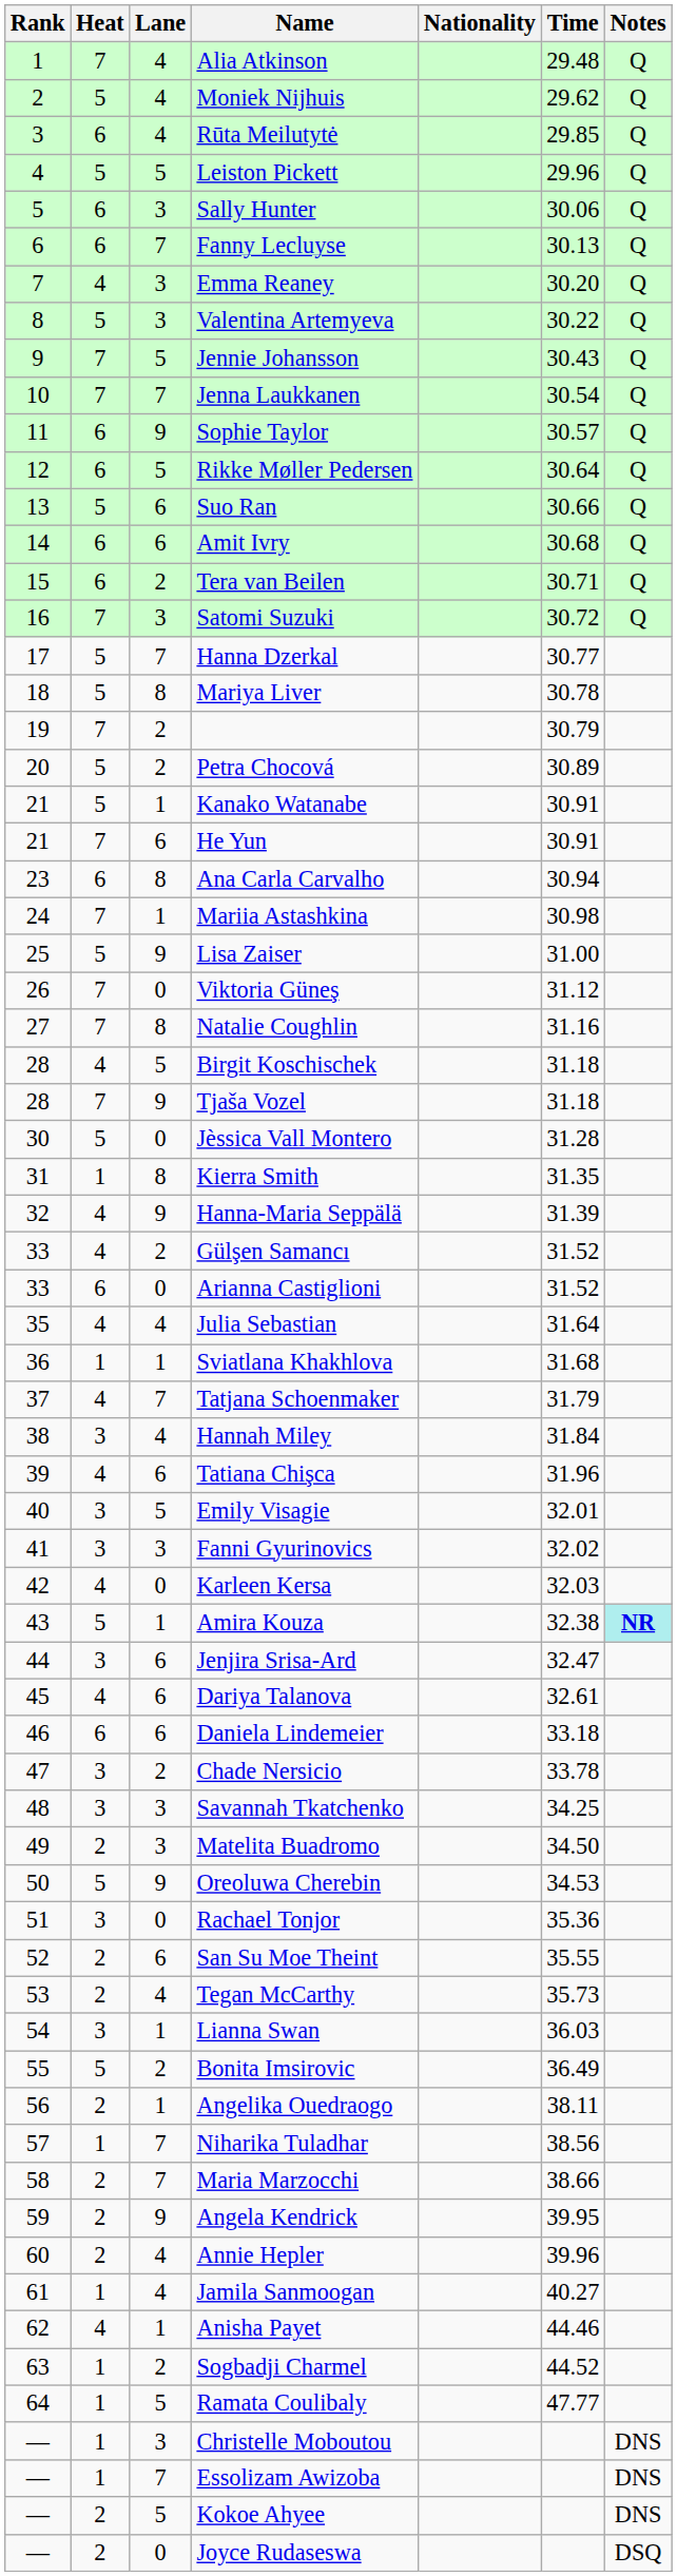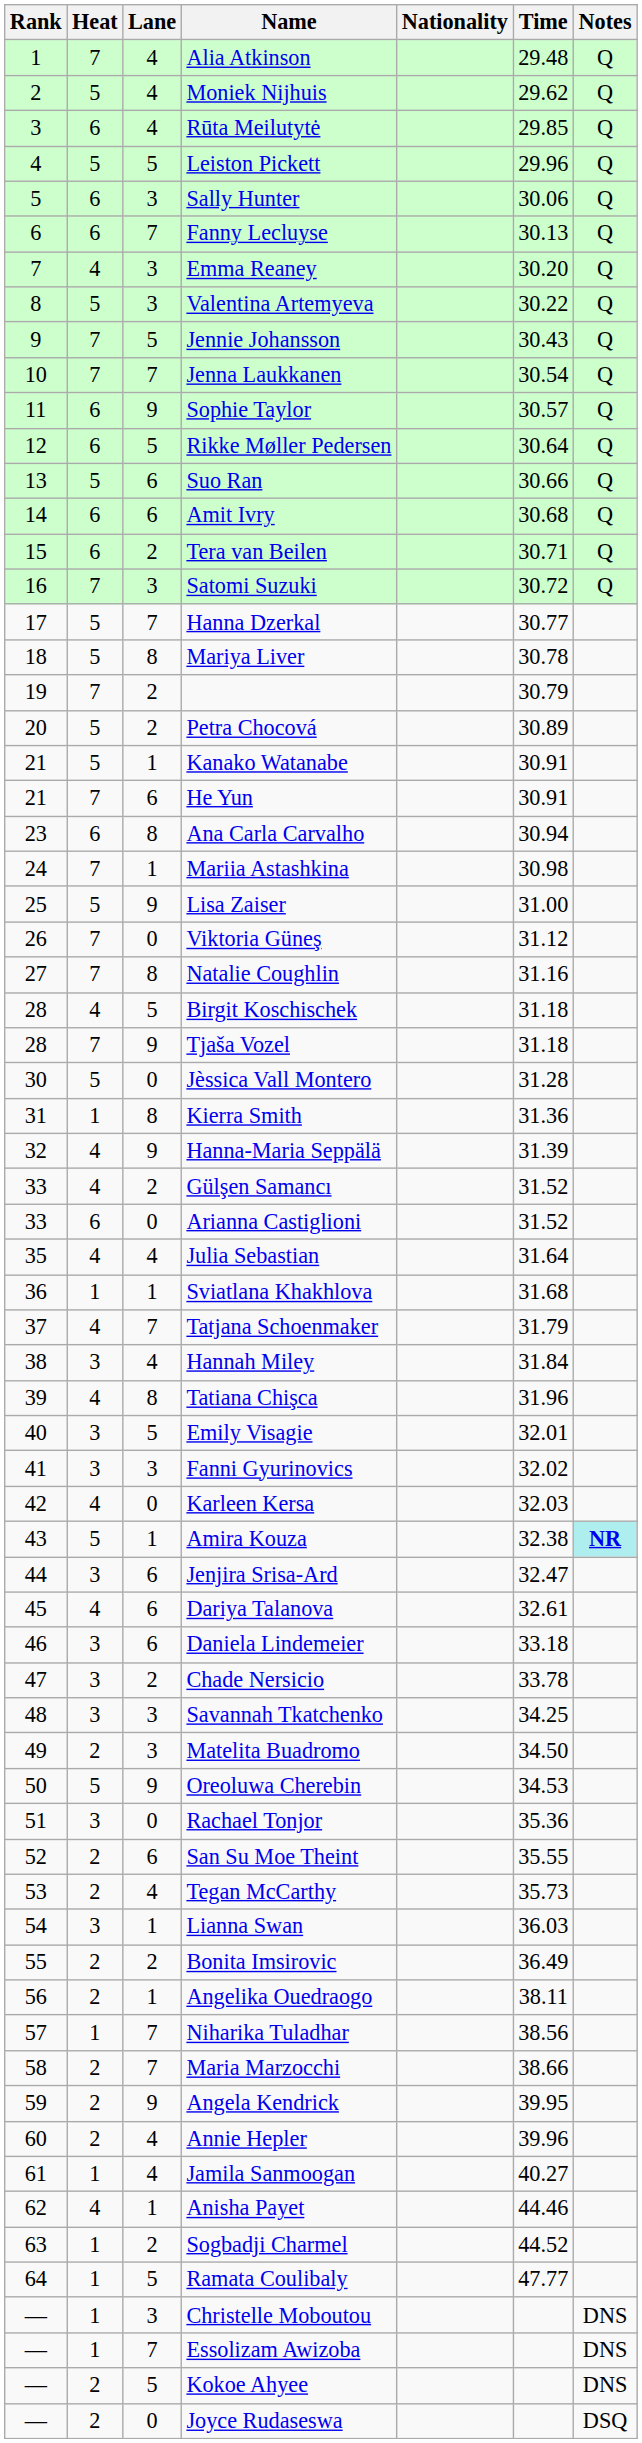Kierra Smith | Time: 31.35 -> 31.36
Tatiana Chişca | Lane: 6 -> 8
Daniela Lindemeier | Heat: 6 -> 3
Bonita Imsirovic | Heat: 5 -> 2
